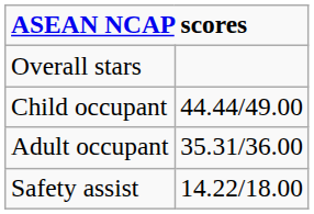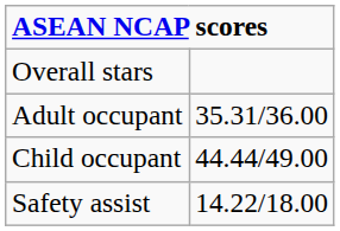rows swapped: Adult occupant <-> Child occupant
